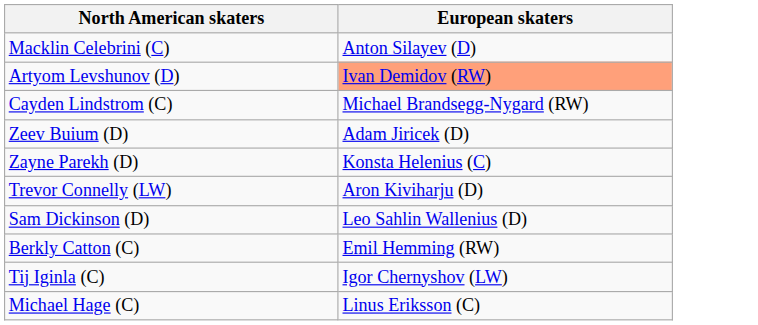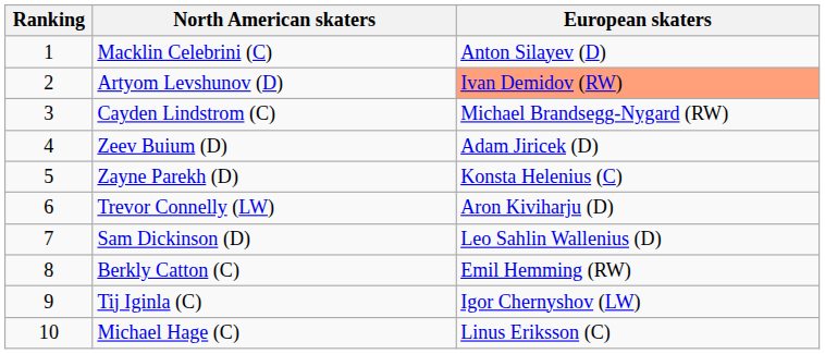+ column: Ranking | 1 | 2 | 3 | 4 | 5 | 6 | 7 | 8 | 9 | 10
